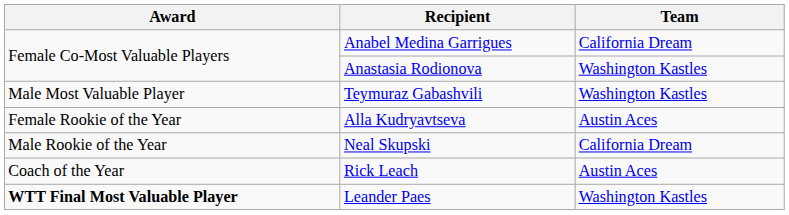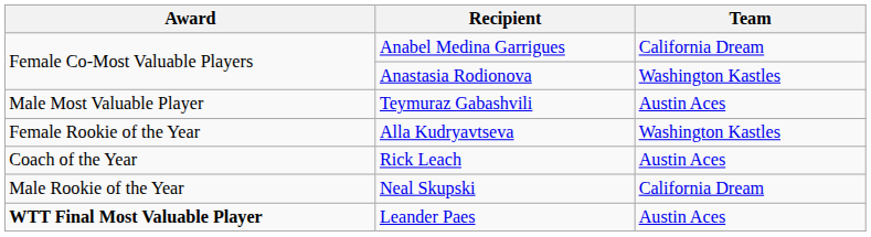Teymuraz Gabashvili | Team: Washington Kastles -> Austin Aces
Alla Kudryavtseva | Team: Austin Aces -> Washington Kastles
rows swapped: Neal Skupski <-> Rick Leach
Leander Paes | Team: Washington Kastles -> Austin Aces
